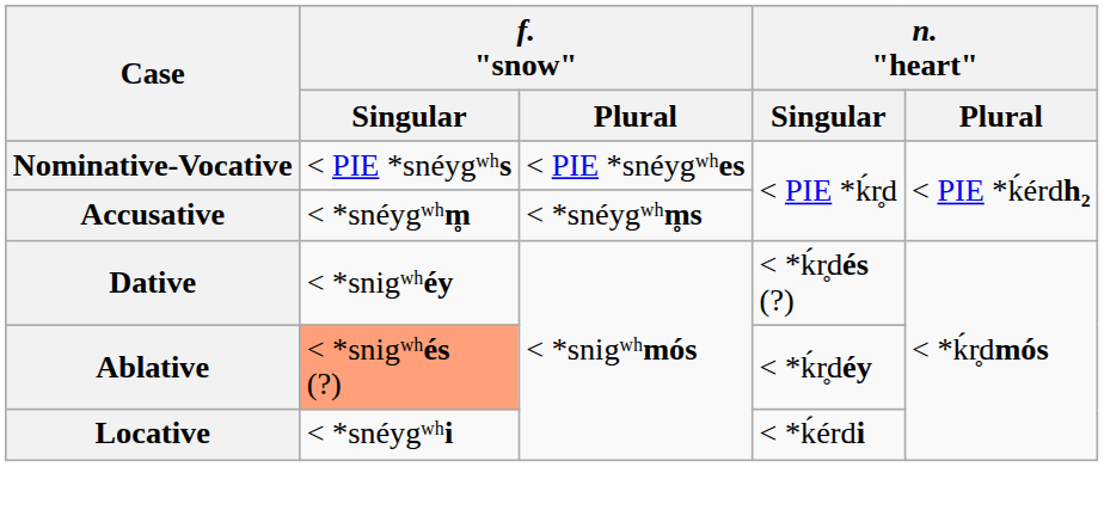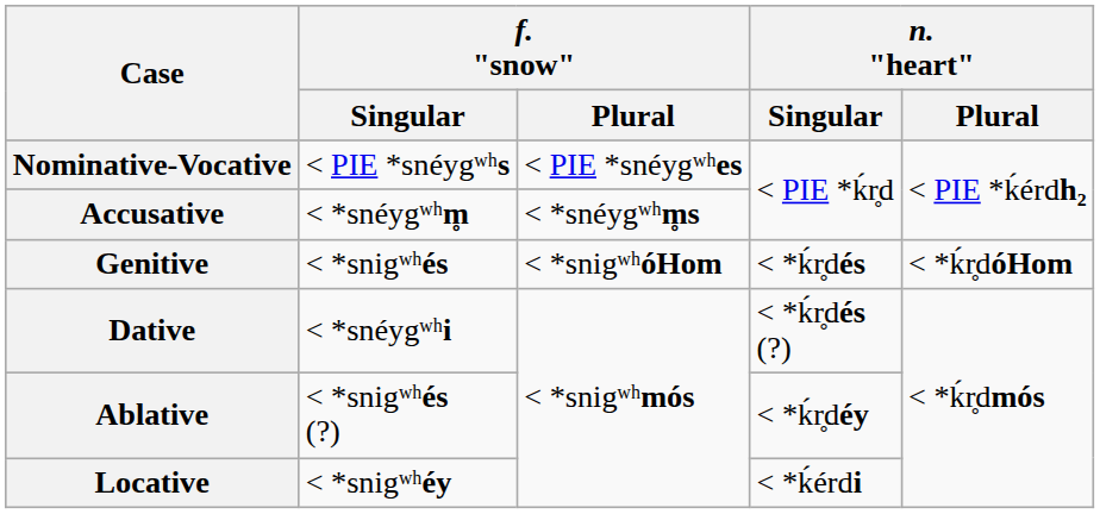+ row: Genitive | < *snigʷʰés | < *snigʷʰóHom | < *ḱr̥dés | < *ḱr̥dóHom
Dative | f. "snow" / Singular: < *snigʷʰéy -> < *snéygʷʰi
Ablative | f. "snow" / Singular: lightsalmon background -> no background
Locative | f. "snow" / Singular: < *snéygʷʰi -> < *snigʷʰéy
